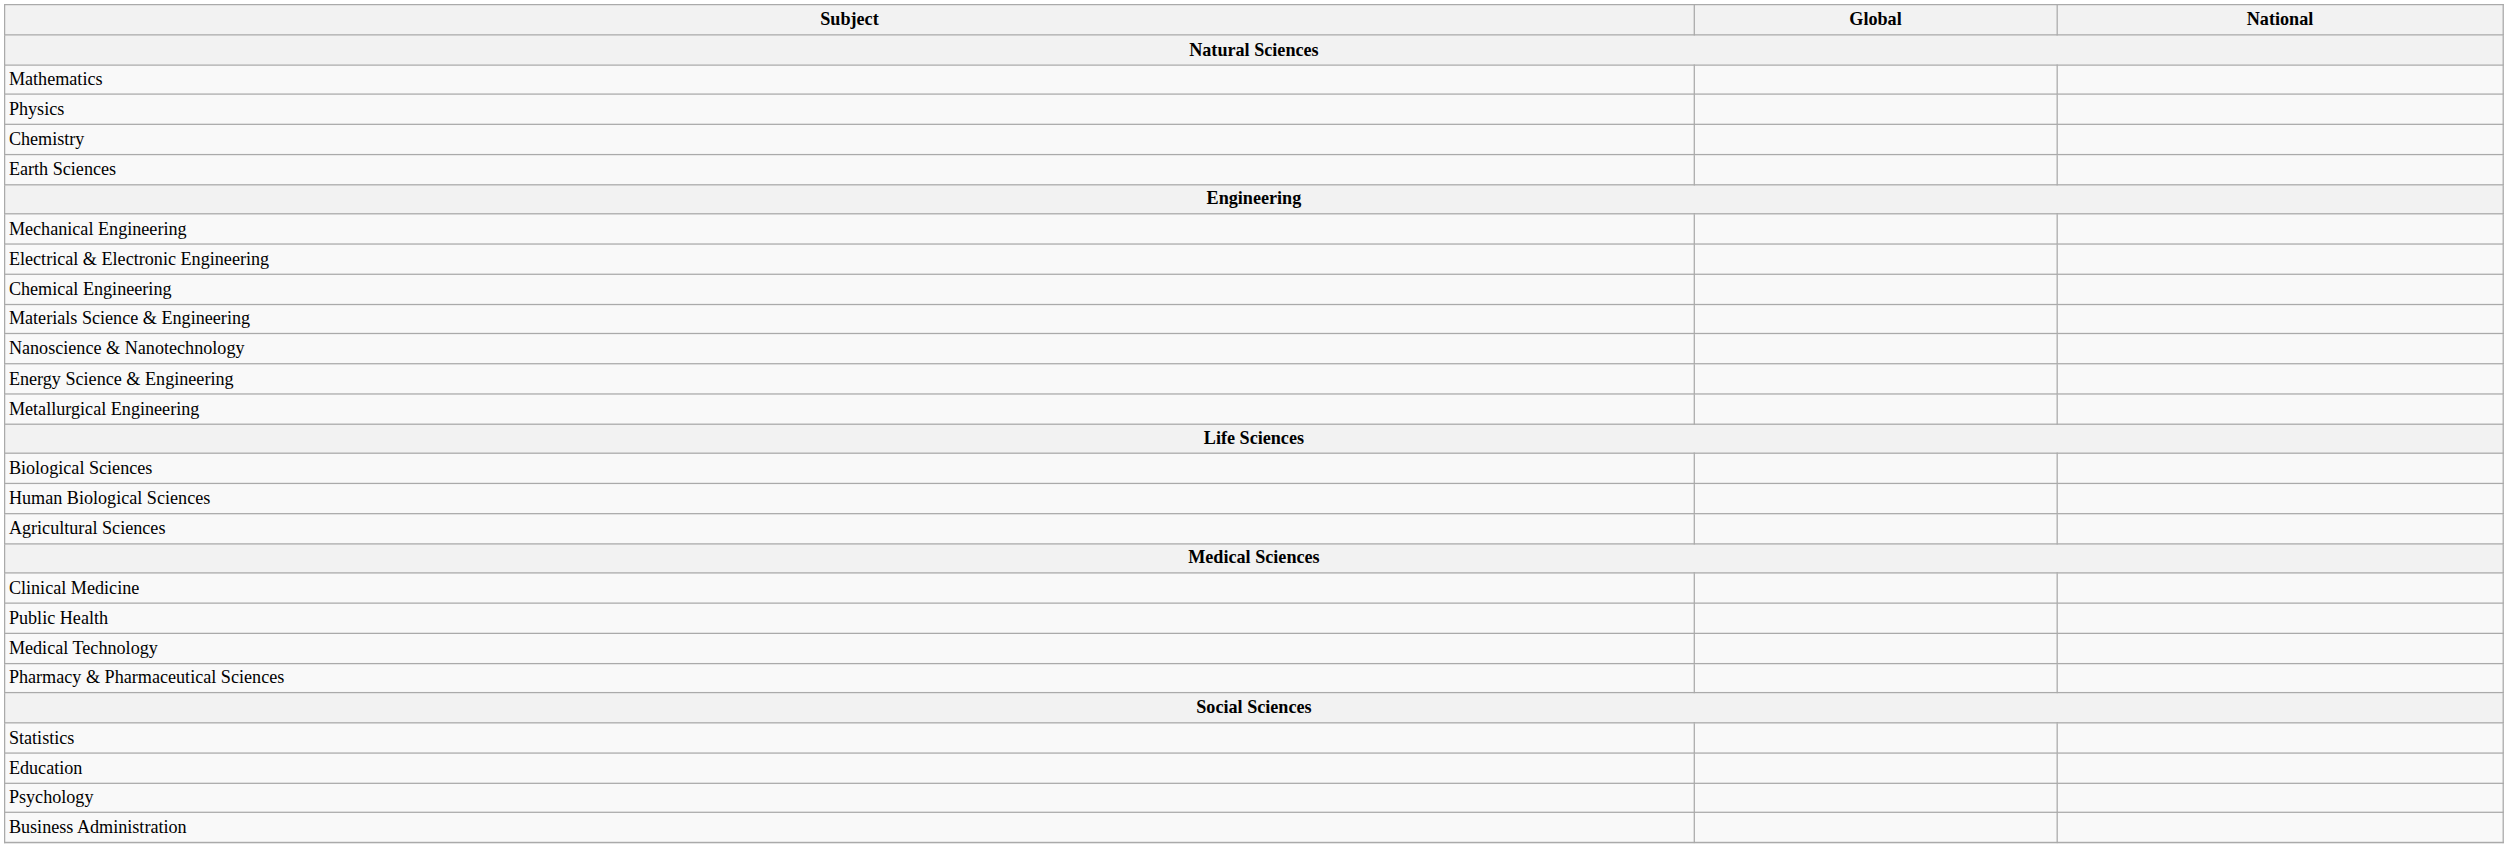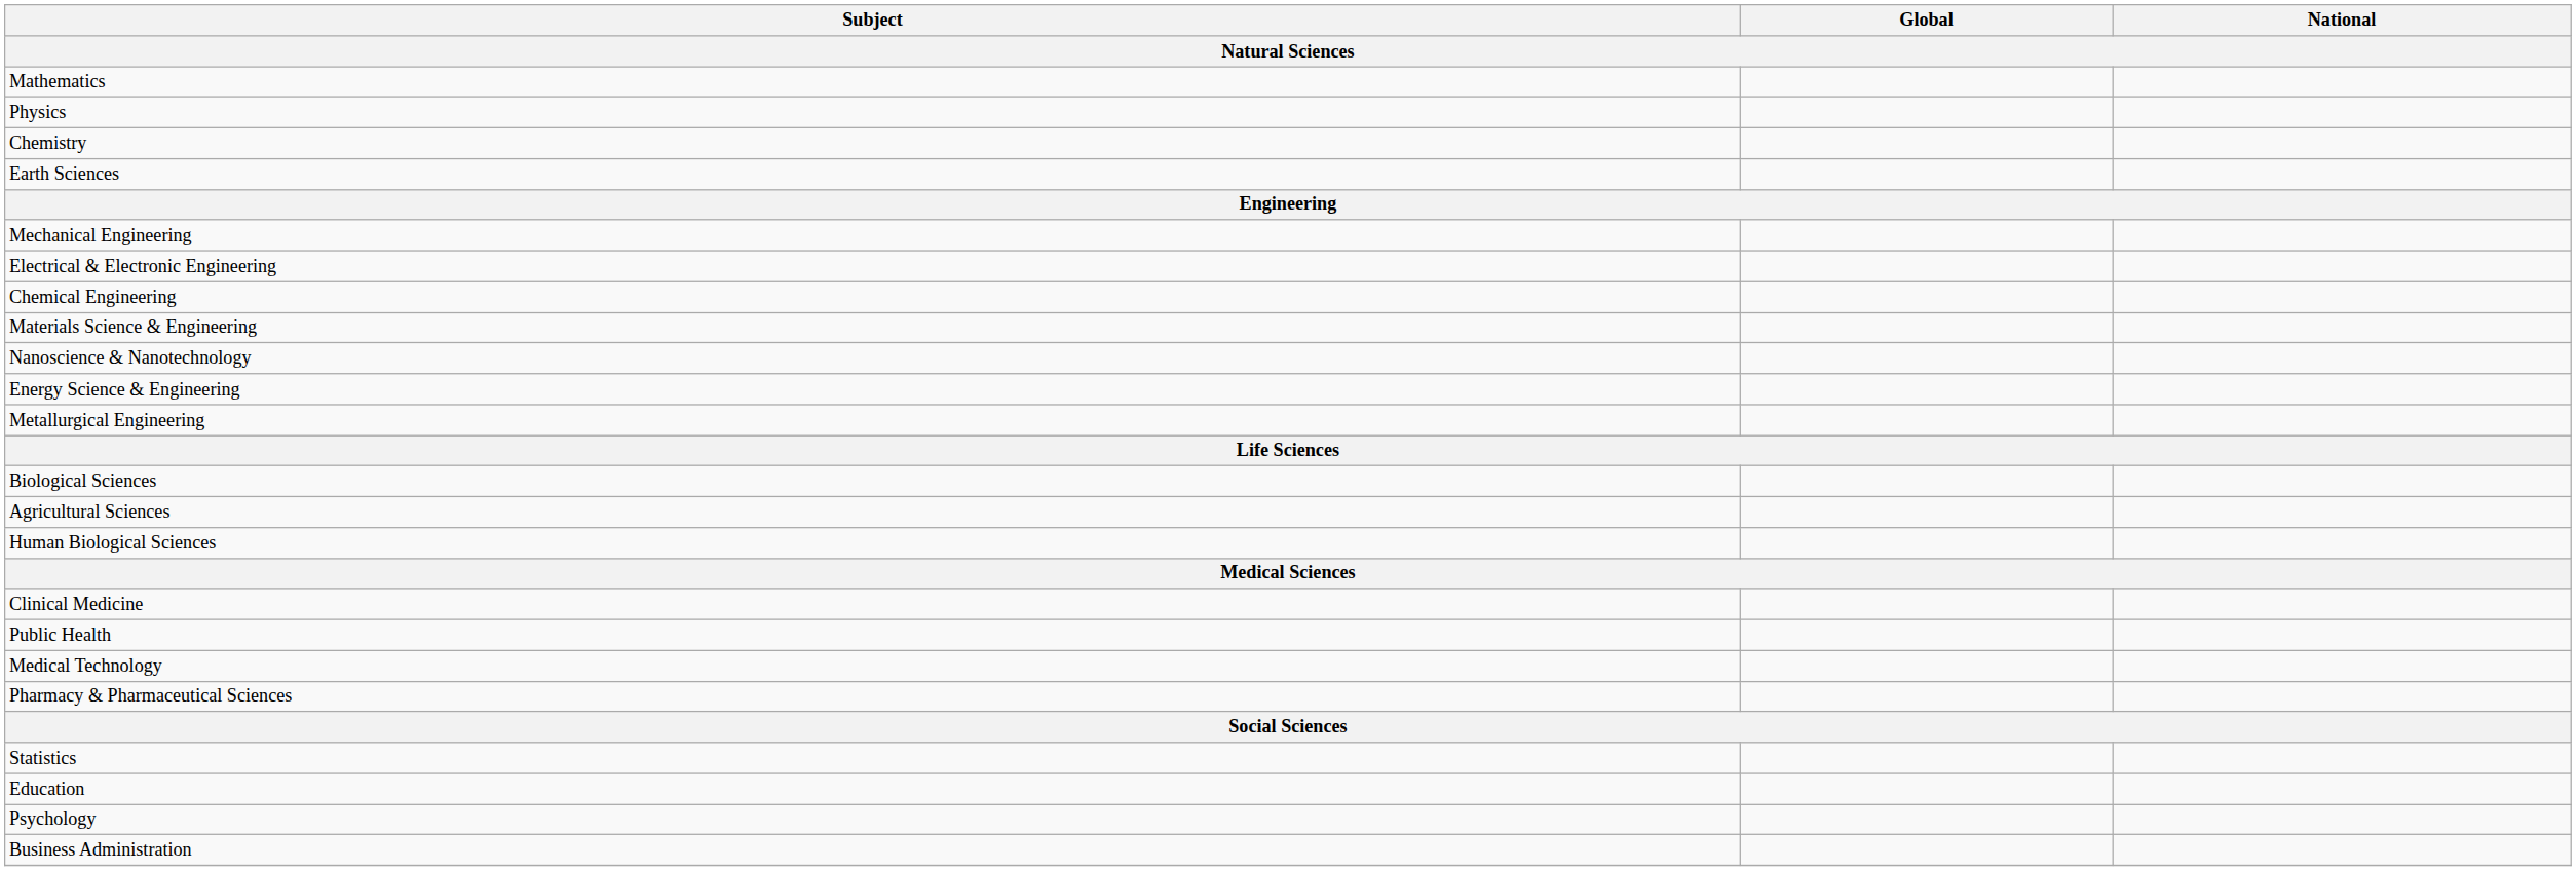rows swapped: Human Biological Sciences <-> Agricultural Sciences
